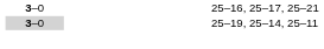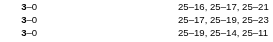+ row: 3–0 | 25–17, 25–19, 25–23
25–19, 25–14, 25–11 | column 2: lightgrey background -> no background
